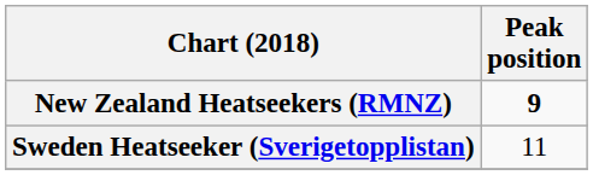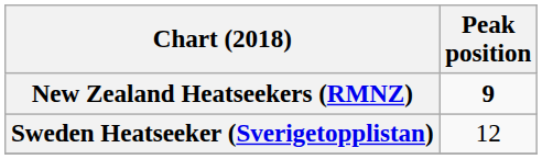Sweden Heatseeker (Sverigetopplistan) | Peak position: 11 -> 12
